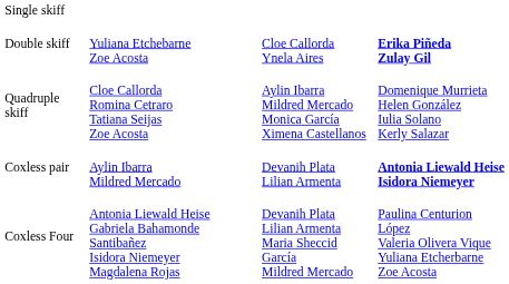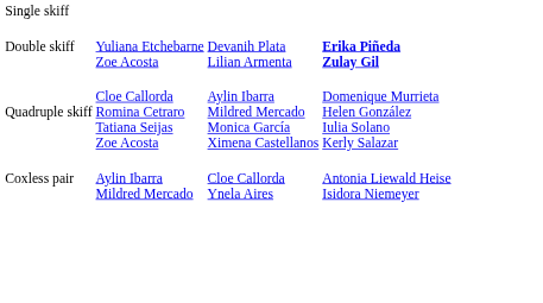Double skiff | column 3: Cloe Callorda Ynela Aires -> Devanih Plata Lilian Armenta
Coxless pair | column 3: Devanih Plata Lilian Armenta -> Cloe Callorda Ynela Aires
Coxless pair | column 4: bold -> normal
- row: Coxless Four | Antonia Liewald Heise Gabriela Bahamonde Santibañez Isidora Niemeyer Magdalena Rojas | Devanih Plata Lilian Armenta Maria Sheccid García Mildred Mercado | Paulina Centurion López Valeria Olivera Vique Yuliana Etcherbarne Zoe Acosta
